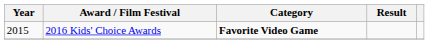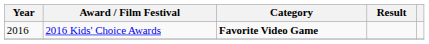2016 Kids' Choice Awards | Year: 2015 -> 2016
